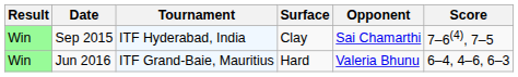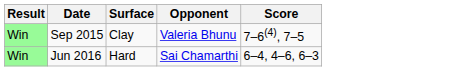- column: Tournament | ITF Hyderabad, India | ITF Grand-Baie, Mauritius
Sep 2015 | Opponent: Sai Chamarthi -> Valeria Bhunu
Jun 2016 | Opponent: Valeria Bhunu -> Sai Chamarthi
